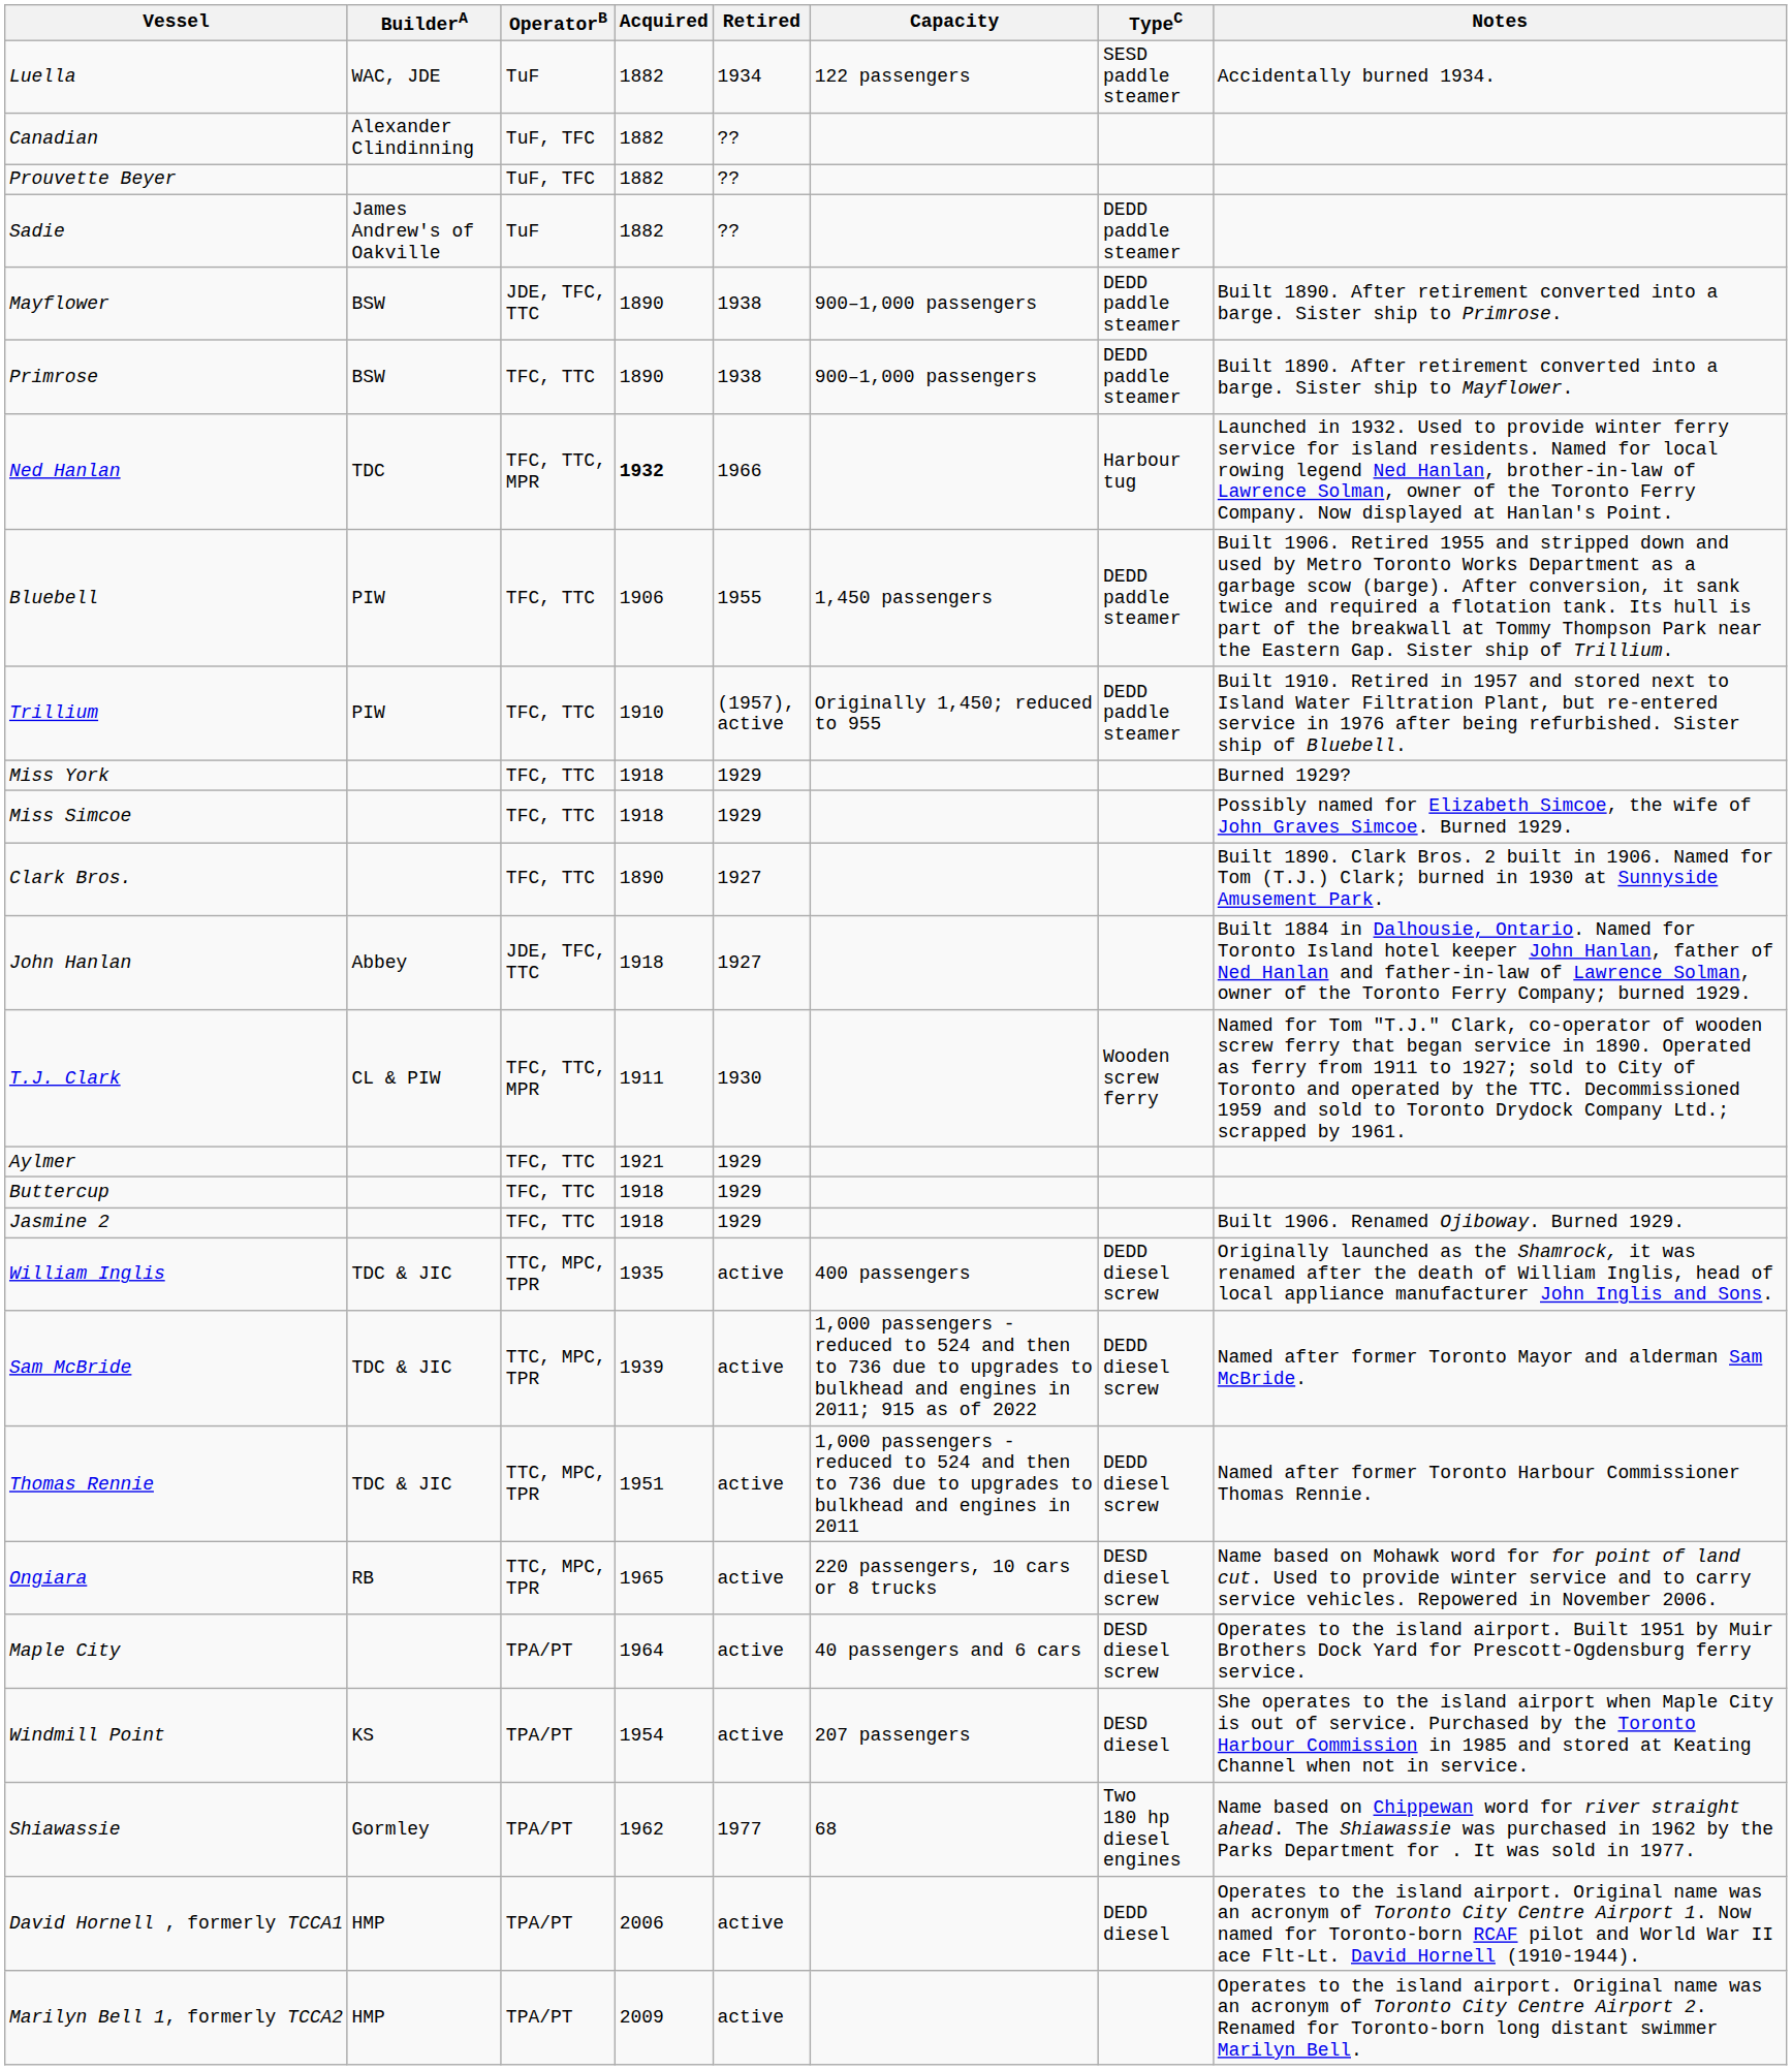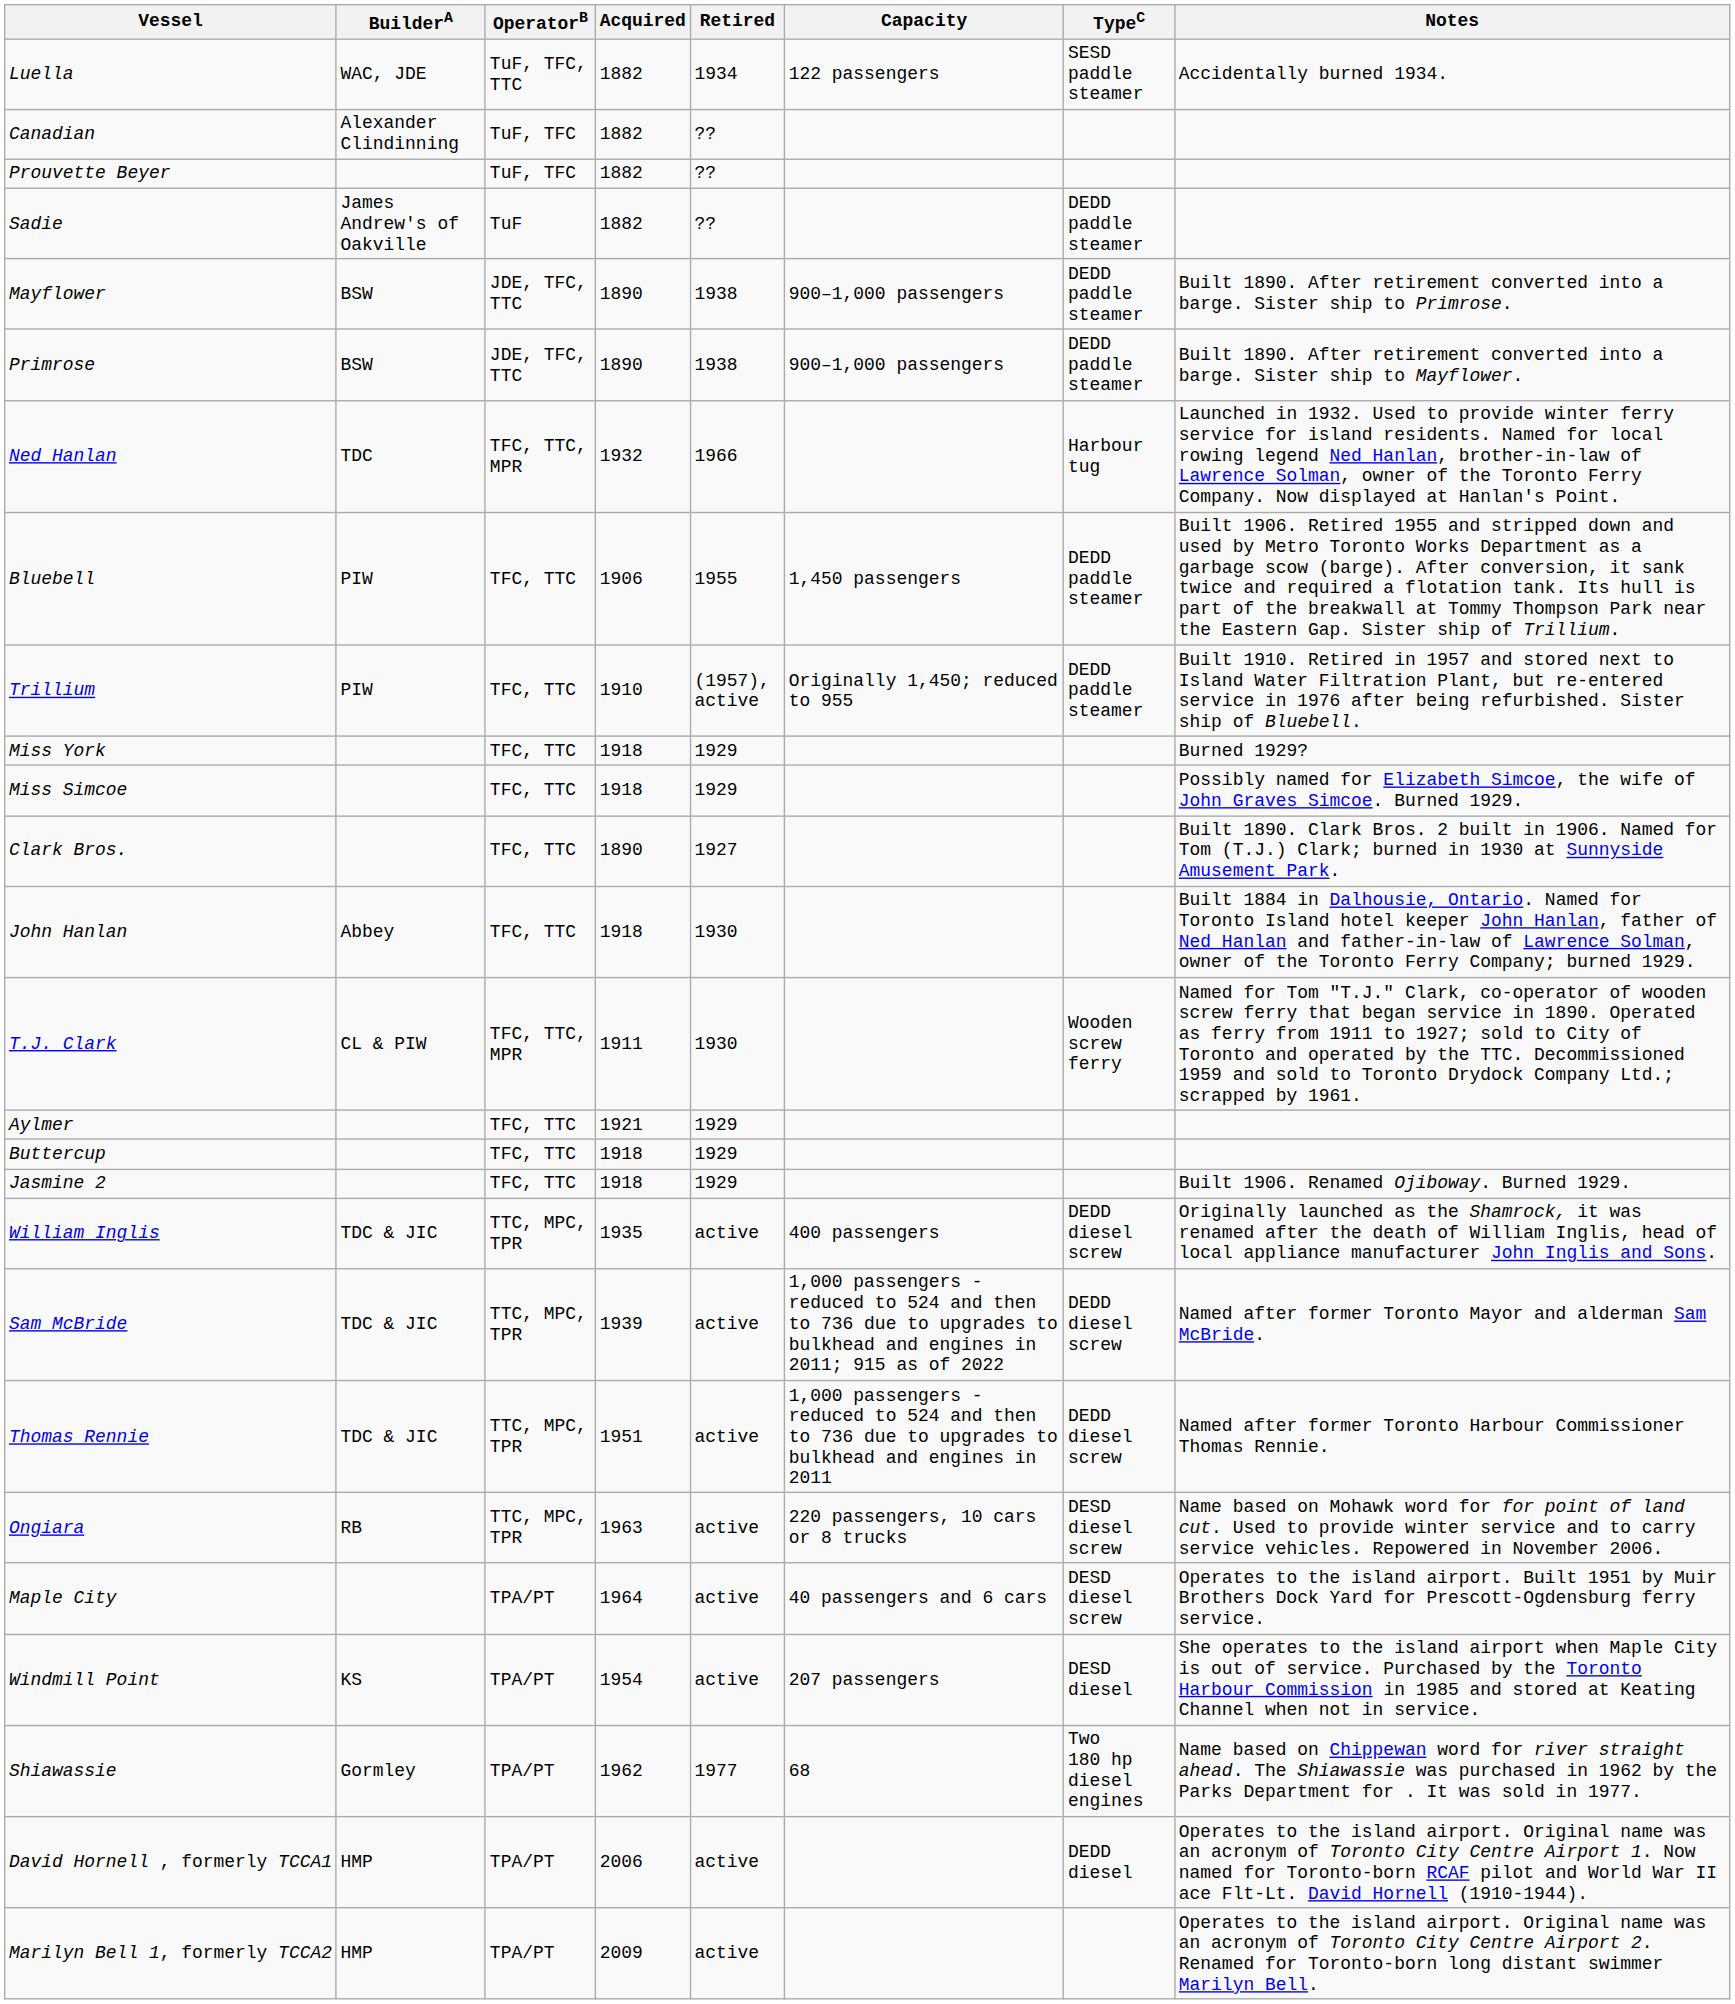Luella | OperatorB: TuF -> TuF, TFC, TTC
Primrose | OperatorB: TFC, TTC -> JDE, TFC, TTC
Ned Hanlan | Acquired: bold -> normal
John Hanlan | OperatorB: JDE, TFC, TTC -> TFC, TTC
John Hanlan | Retired: 1927 -> 1930
Ongiara | Acquired: 1965 -> 1963
